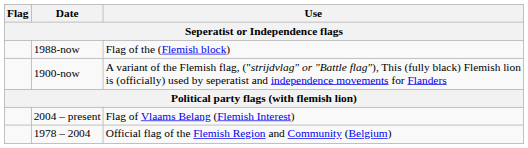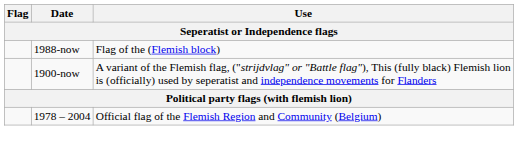- row: 2004 – present | Flag of Vlaams Belang (Flemish Interest)
